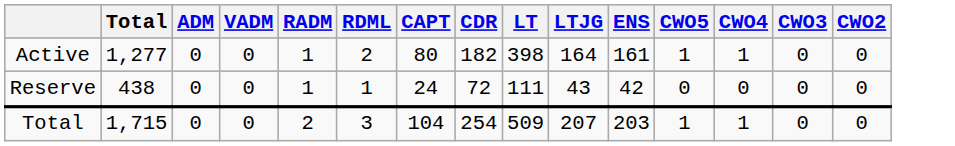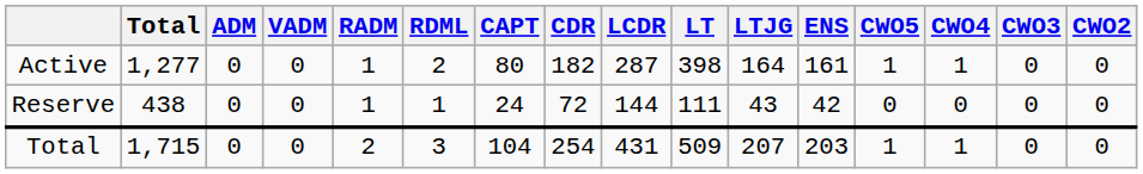+ column: LCDR | 287 | 144 | 431
